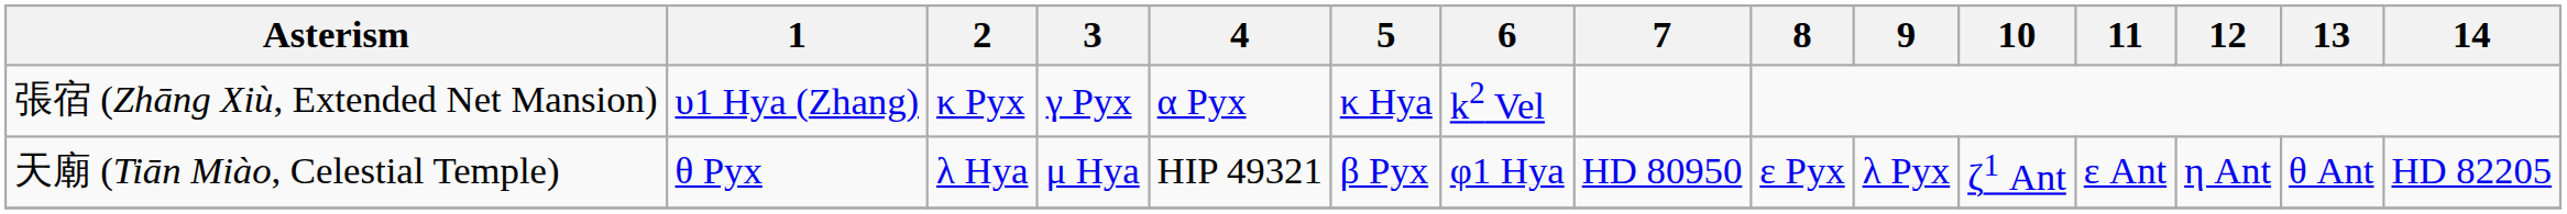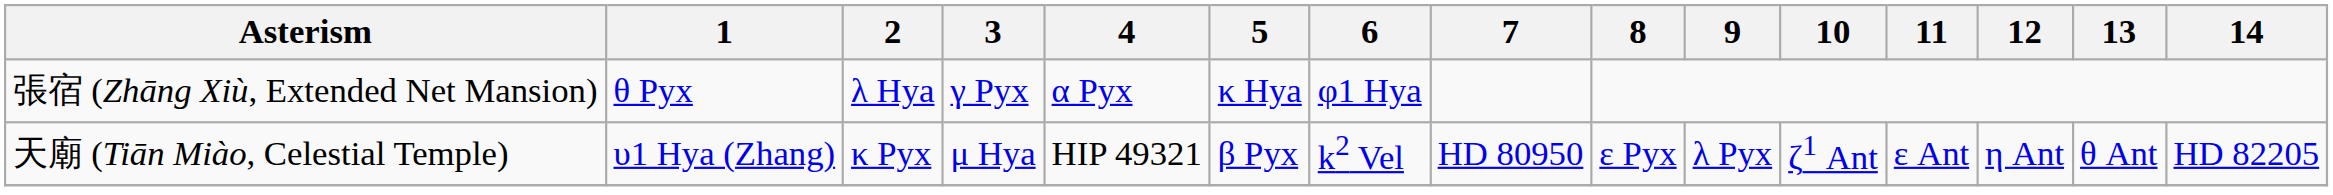張宿 (Zhāng Xiù, Extended Net Mansion) | 1: υ1 Hya (Zhang) -> θ Pyx
張宿 (Zhāng Xiù, Extended Net Mansion) | 2: κ Pyx -> λ Hya
張宿 (Zhāng Xiù, Extended Net Mansion) | 6: k2 Vel -> φ1 Hya
天廟 (Tiān Miào, Celestial Temple) | 1: θ Pyx -> υ1 Hya (Zhang)
天廟 (Tiān Miào, Celestial Temple) | 2: λ Hya -> κ Pyx
天廟 (Tiān Miào, Celestial Temple) | 6: φ1 Hya -> k2 Vel
